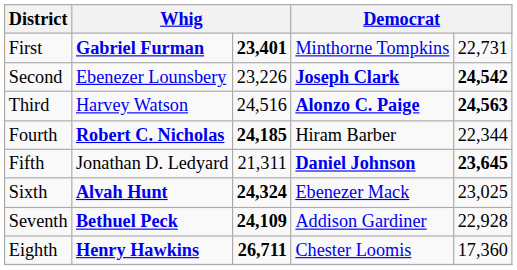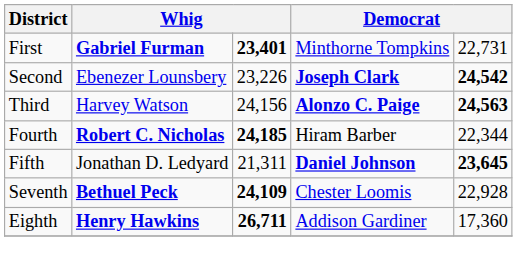Third | column 3: 24,516 -> 24,156
- row: Sixth | Alvah Hunt | 24,324 | Ebenezer Mack | 23,025
Seventh | column 4: Addison Gardiner -> Chester Loomis
Eighth | column 4: Chester Loomis -> Addison Gardiner
